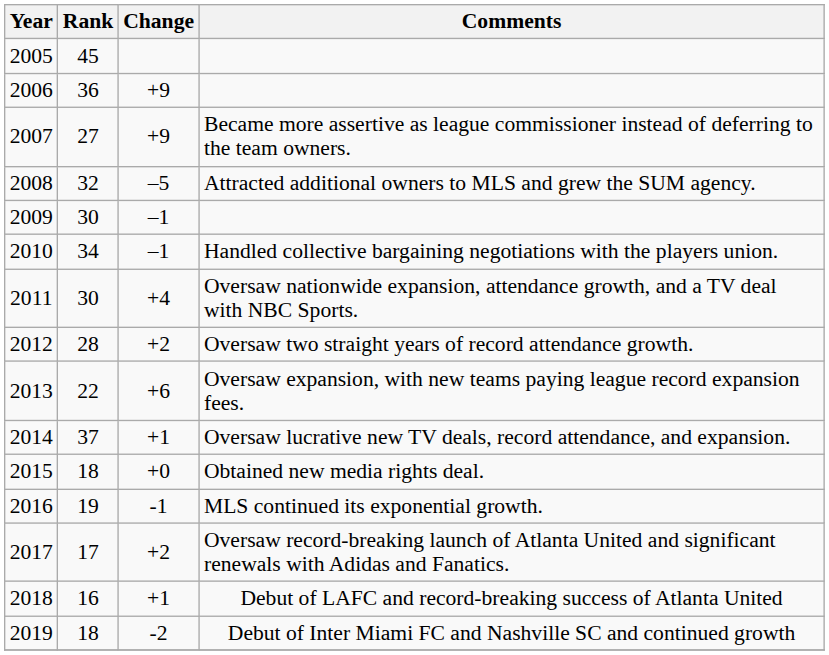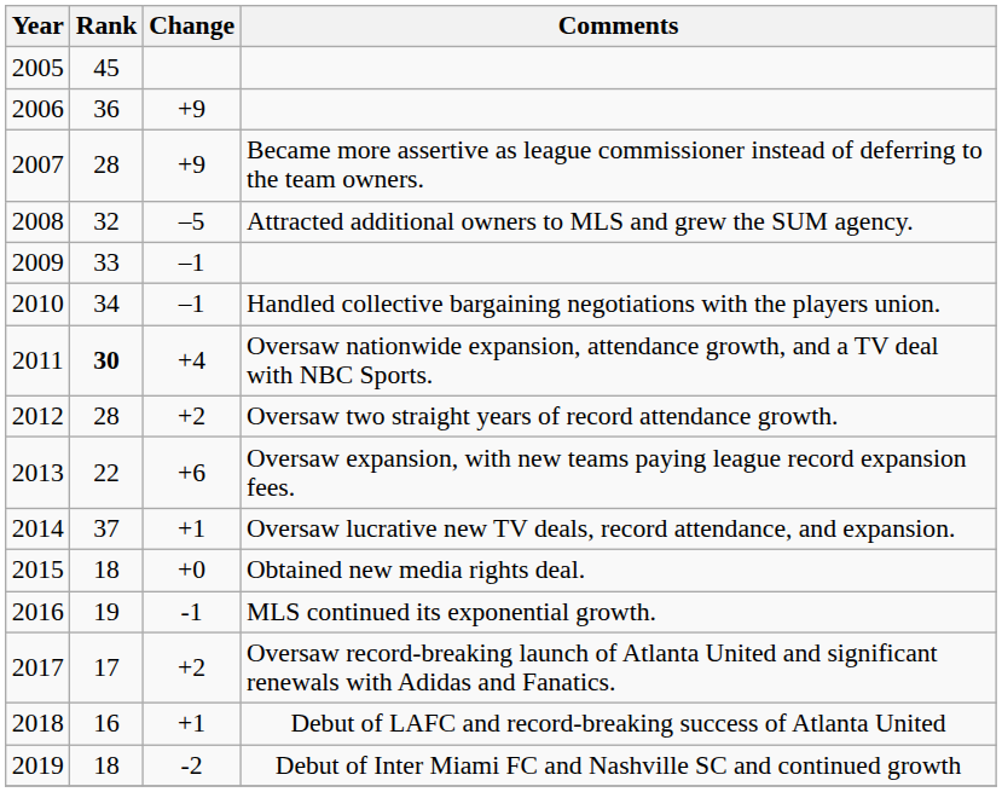2007 | Rank: 27 -> 28
2009 | Rank: 30 -> 33
2011 | Rank: normal -> bold
